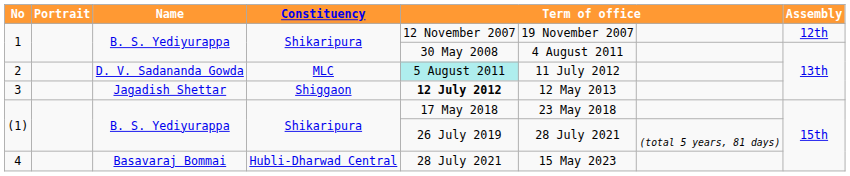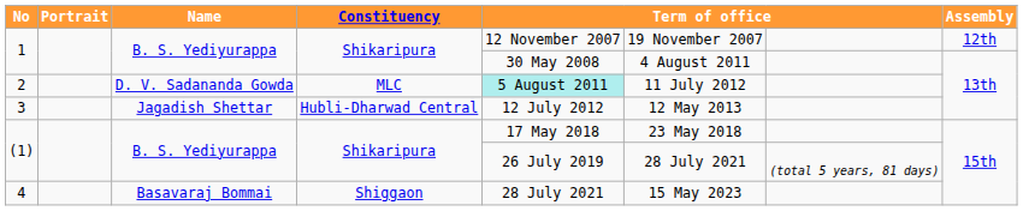3 | Constituency: Shiggaon -> Hubli-Dharwad Central
3 | column 5: bold -> normal
4 | Constituency: Hubli-Dharwad Central -> Shiggaon
